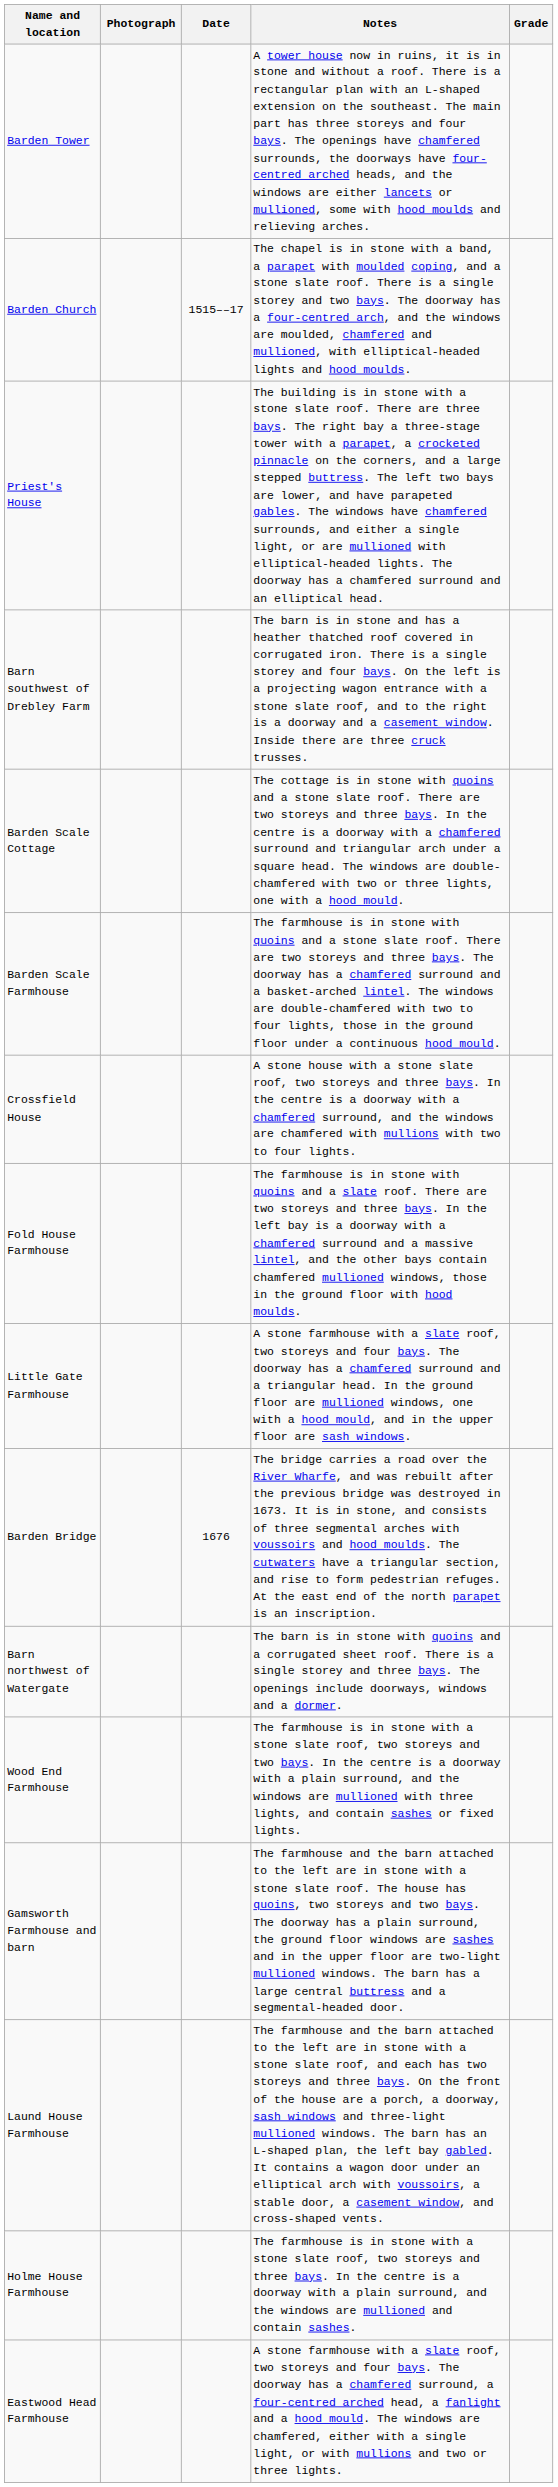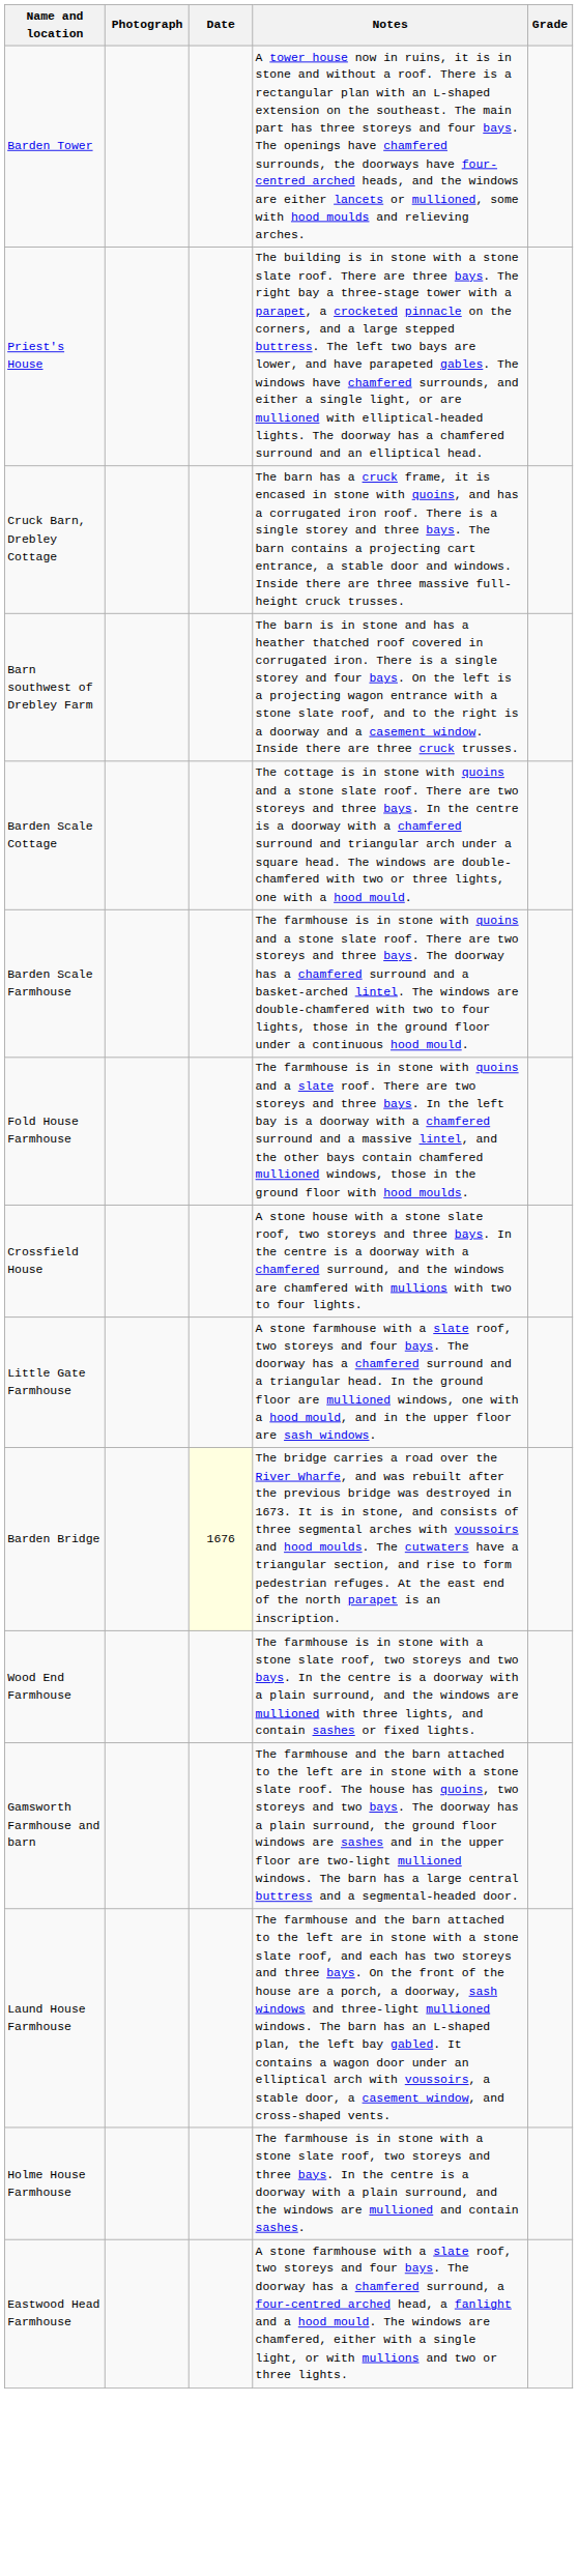- row: Barden Church | 1515––17 | The chapel is in stone with a band, a parapet with moulded coping, and a stone slate roof. There is a single storey and two bays. The doorway has a four-centred arch, and the windows are moulded, chamfered and mullioned, with elliptical-headed lights and hood moulds.
+ row: Cruck Barn, Drebley Cottage | The barn has a cruck frame, it is encased in stone with quoins, and has a corrugated iron roof. There is a single storey and three bays. The barn contains a projecting cart entrance, a stable door and windows. Inside there are three massive full-height cruck trusses.
rows swapped: Crossfield House <-> Fold House Farmhouse
Barden Bridge | Date: no background -> lightyellow background
- row: Barn northwest of Watergate | The barn is in stone with quoins and a corrugated sheet roof. There is a single storey and three bays. The openings include doorways, windows and a dormer.
